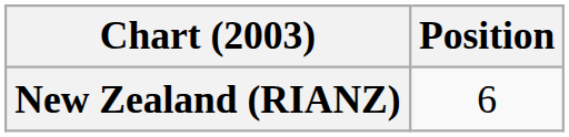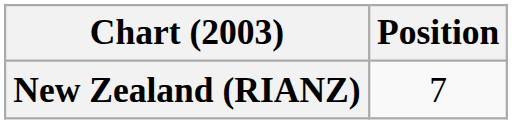New Zealand (RIANZ) | Position: 6 -> 7
